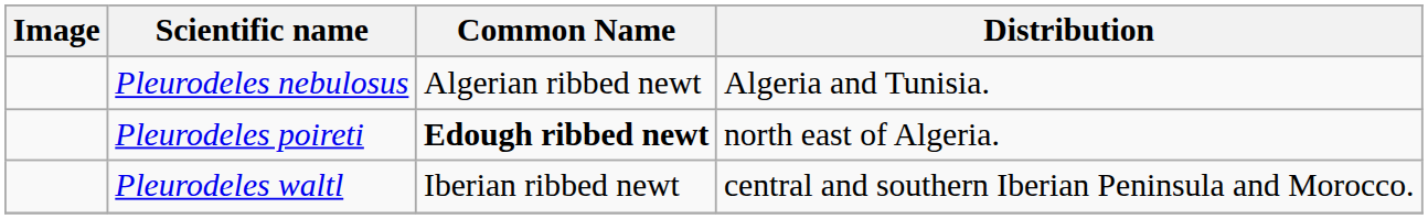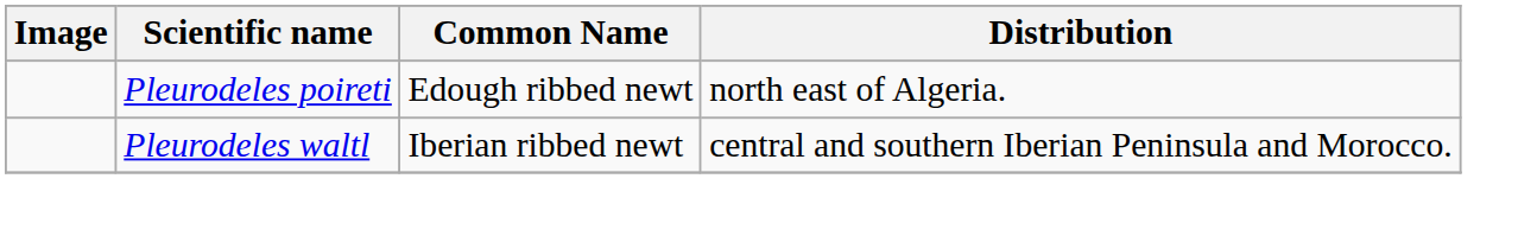- row: Pleurodeles nebulosus | Algerian ribbed newt | Algeria and Tunisia.
Pleurodeles poireti | Common Name: bold -> normal
